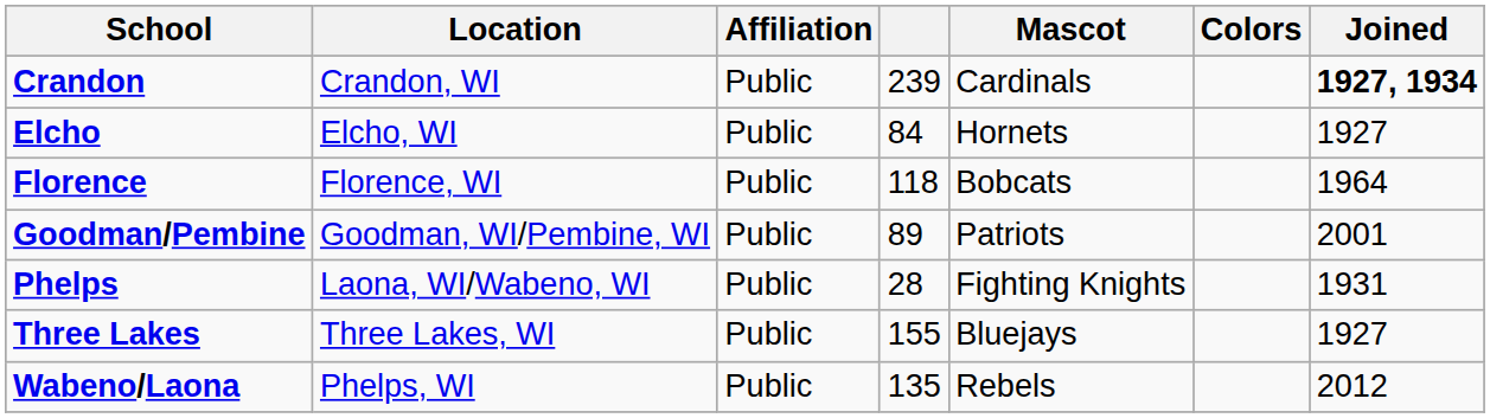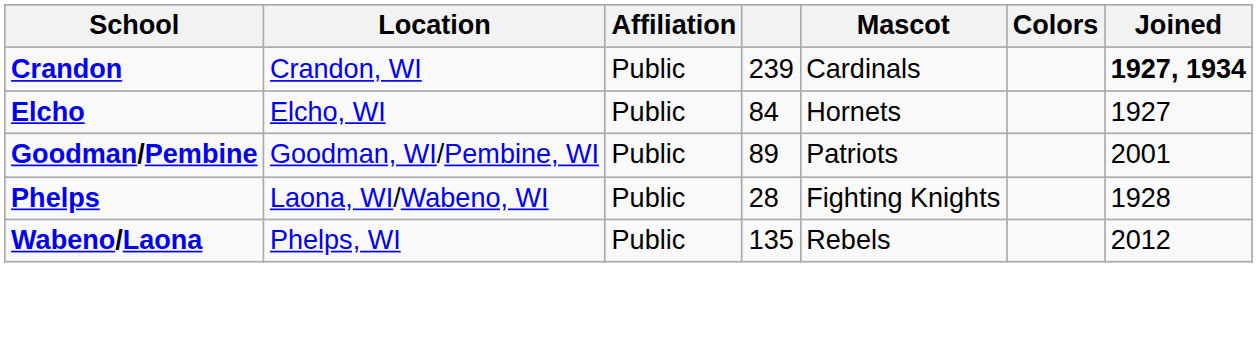- row: Florence | Florence, WI | Public | 118 | Bobcats | 1964
Phelps | Joined: 1931 -> 1928
- row: Three Lakes | Three Lakes, WI | Public | 155 | Bluejays | 1927
